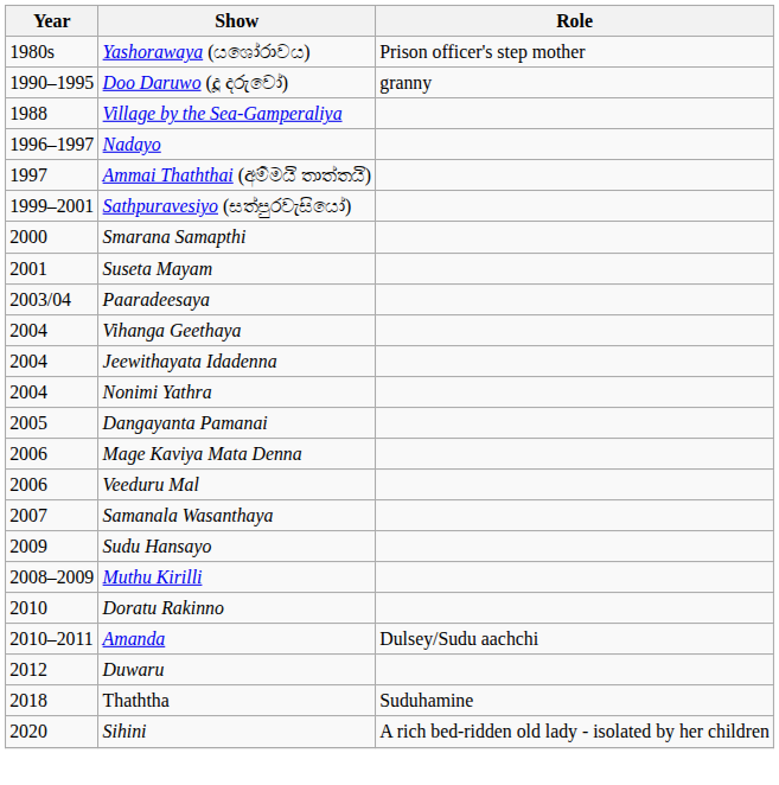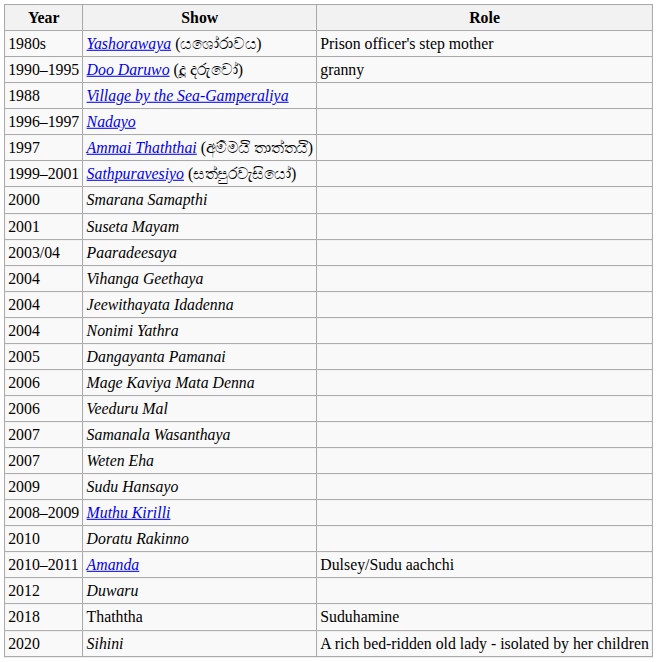+ row: 2007 | Weten Eha
